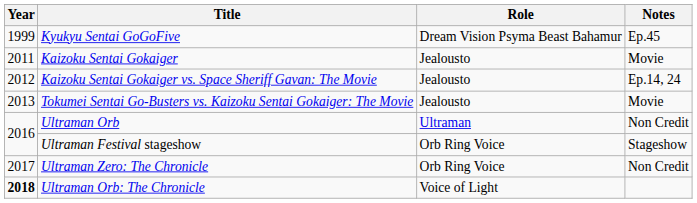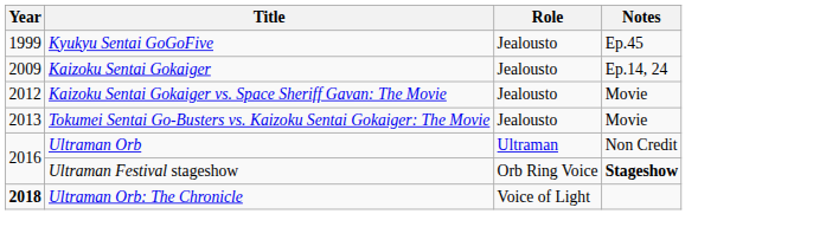Kyukyu Sentai GoGoFive | Role: Dream Vision Psyma Beast Bahamur -> Jealousto
Kaizoku Sentai Gokaiger | Year: 2011 -> 2009
Kaizoku Sentai Gokaiger | Notes: Movie -> Ep.14, 24
Kaizoku Sentai Gokaiger vs. Space Sheriff Gavan: The Movie | Notes: Ep.14, 24 -> Movie
Ultraman Festival stageshow | Notes: normal -> bold
- row: 2017 | Ultraman Zero: The Chronicle | Orb Ring Voice | Non Credit
